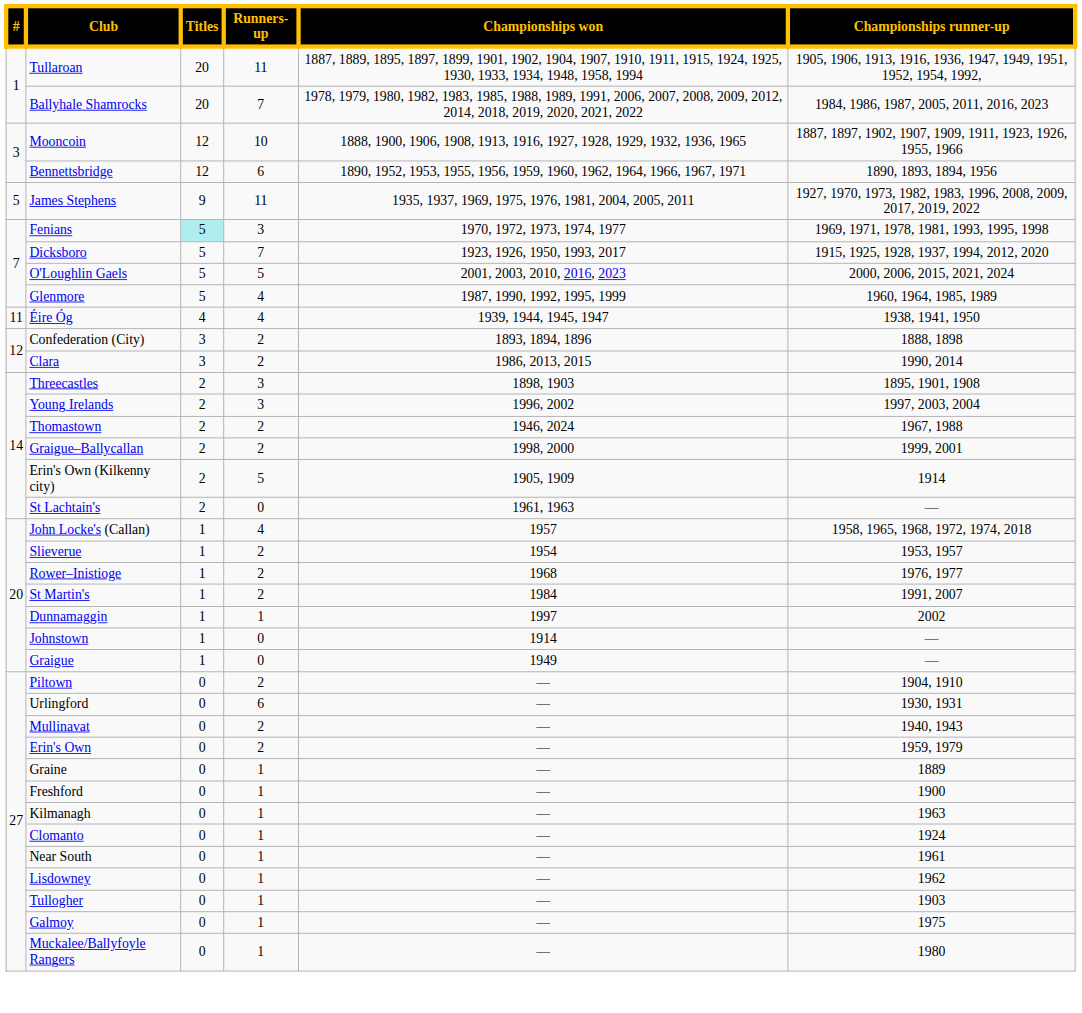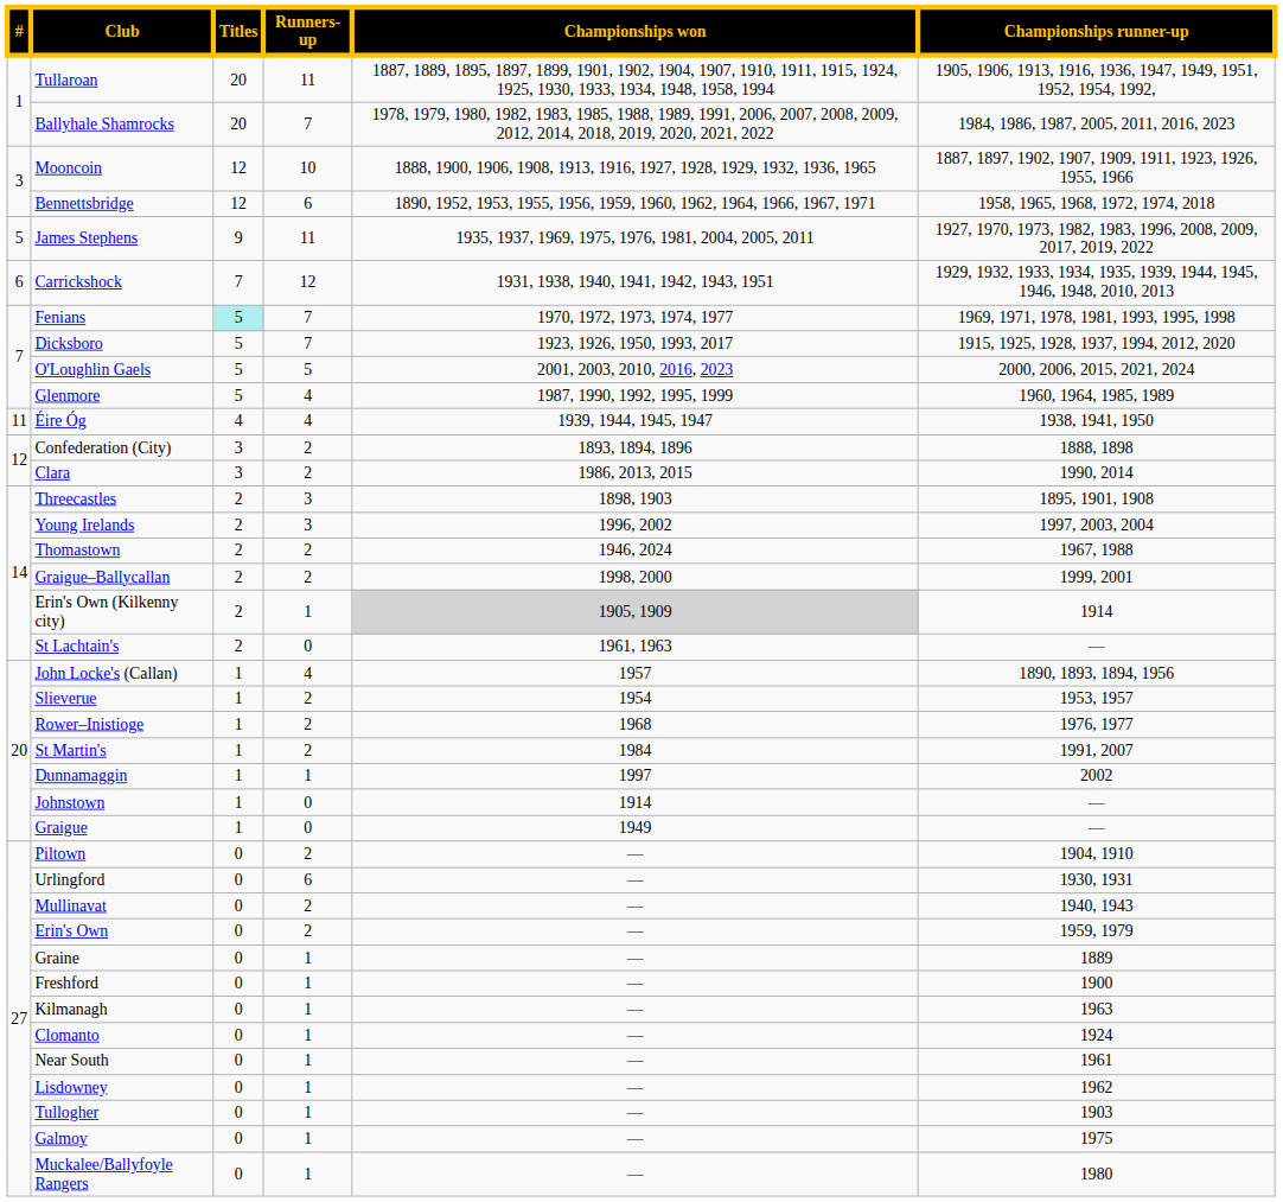Bennettsbridge | Championships runner-up: 1890, 1893, 1894, 1956 -> 1958, 1965, 1968, 1972, 1974, 2018
+ row: 6 | Carrickshock | 7 | 12 | 1931, 1938, 1940, 1941, 1942, 1943, 1951 | 1929, 1932, 1933, 1934, 1935, 1939, 1944, 1945, 1946, 1948, 2010, 2013
Fenians | Runners-up: 3 -> 7
Erin's Own (Kilkenny city) | Runners-up: 5 -> 1
Erin's Own (Kilkenny city) | Championships won: no background -> lightgrey background
John Locke's (Callan) | Championships runner-up: 1958, 1965, 1968, 1972, 1974, 2018 -> 1890, 1893, 1894, 1956
